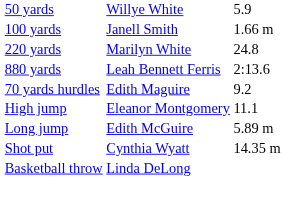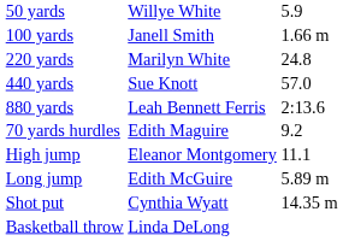+ row: 440 yards | Sue Knott | 57.0
